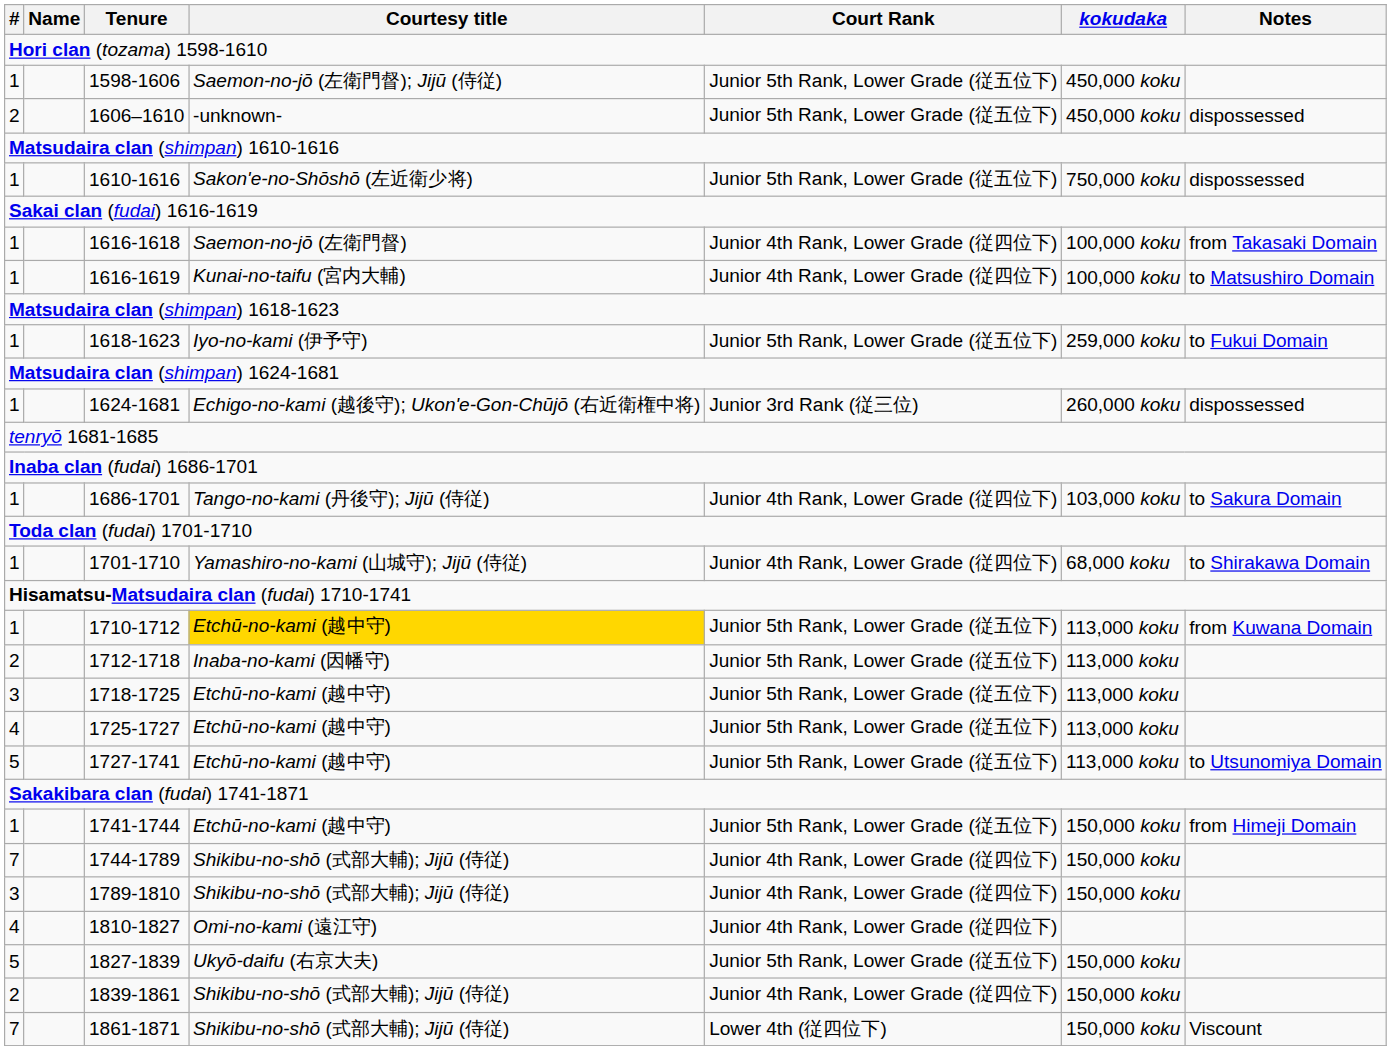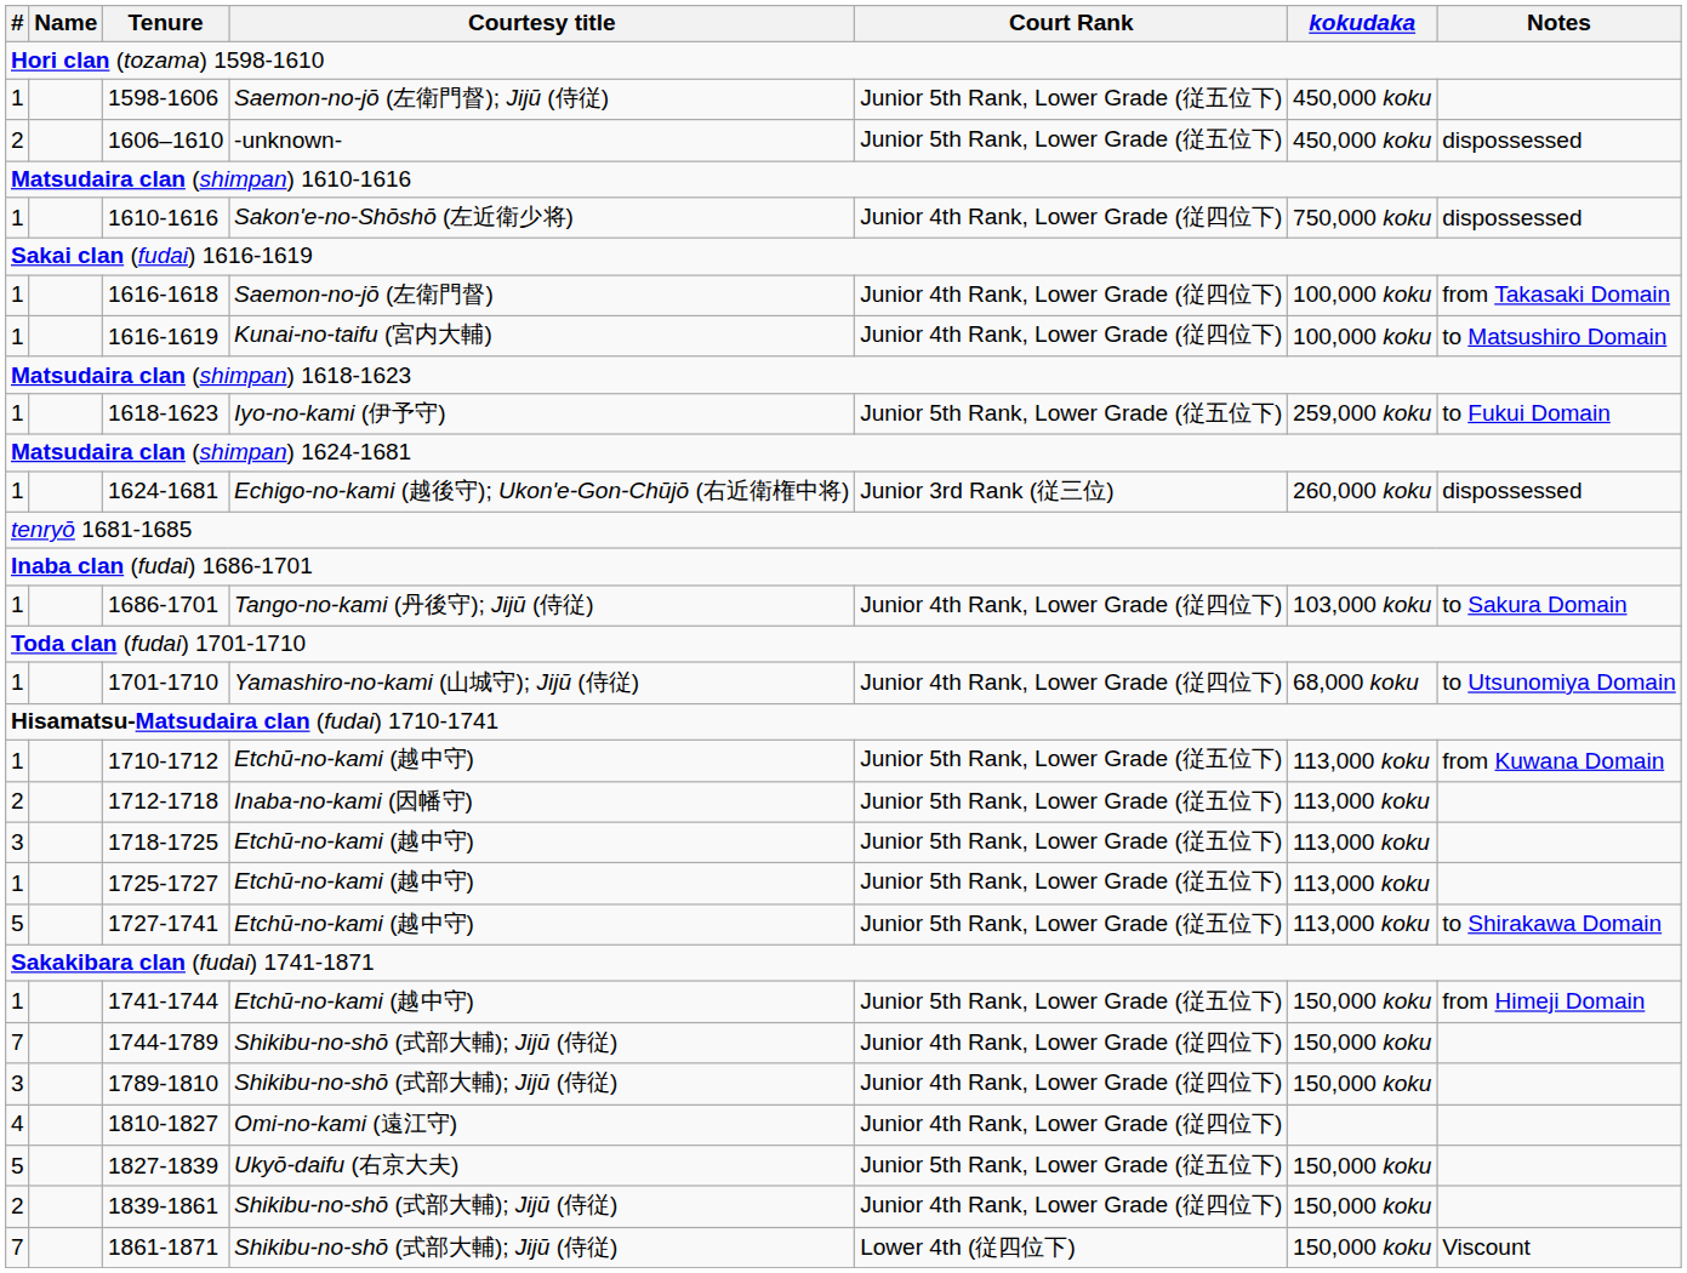1610-1616 | Court Rank: Junior 5th Rank, Lower Grade (従五位下) -> Junior 4th Rank, Lower Grade (従四位下)
1701-1710 | Notes: to Shirakawa Domain -> to Utsunomiya Domain
1710-1712 | Courtesy title: gold background -> no background
1725-1727 | #: 4 -> 1
1727-1741 | Notes: to Utsunomiya Domain -> to Shirakawa Domain
